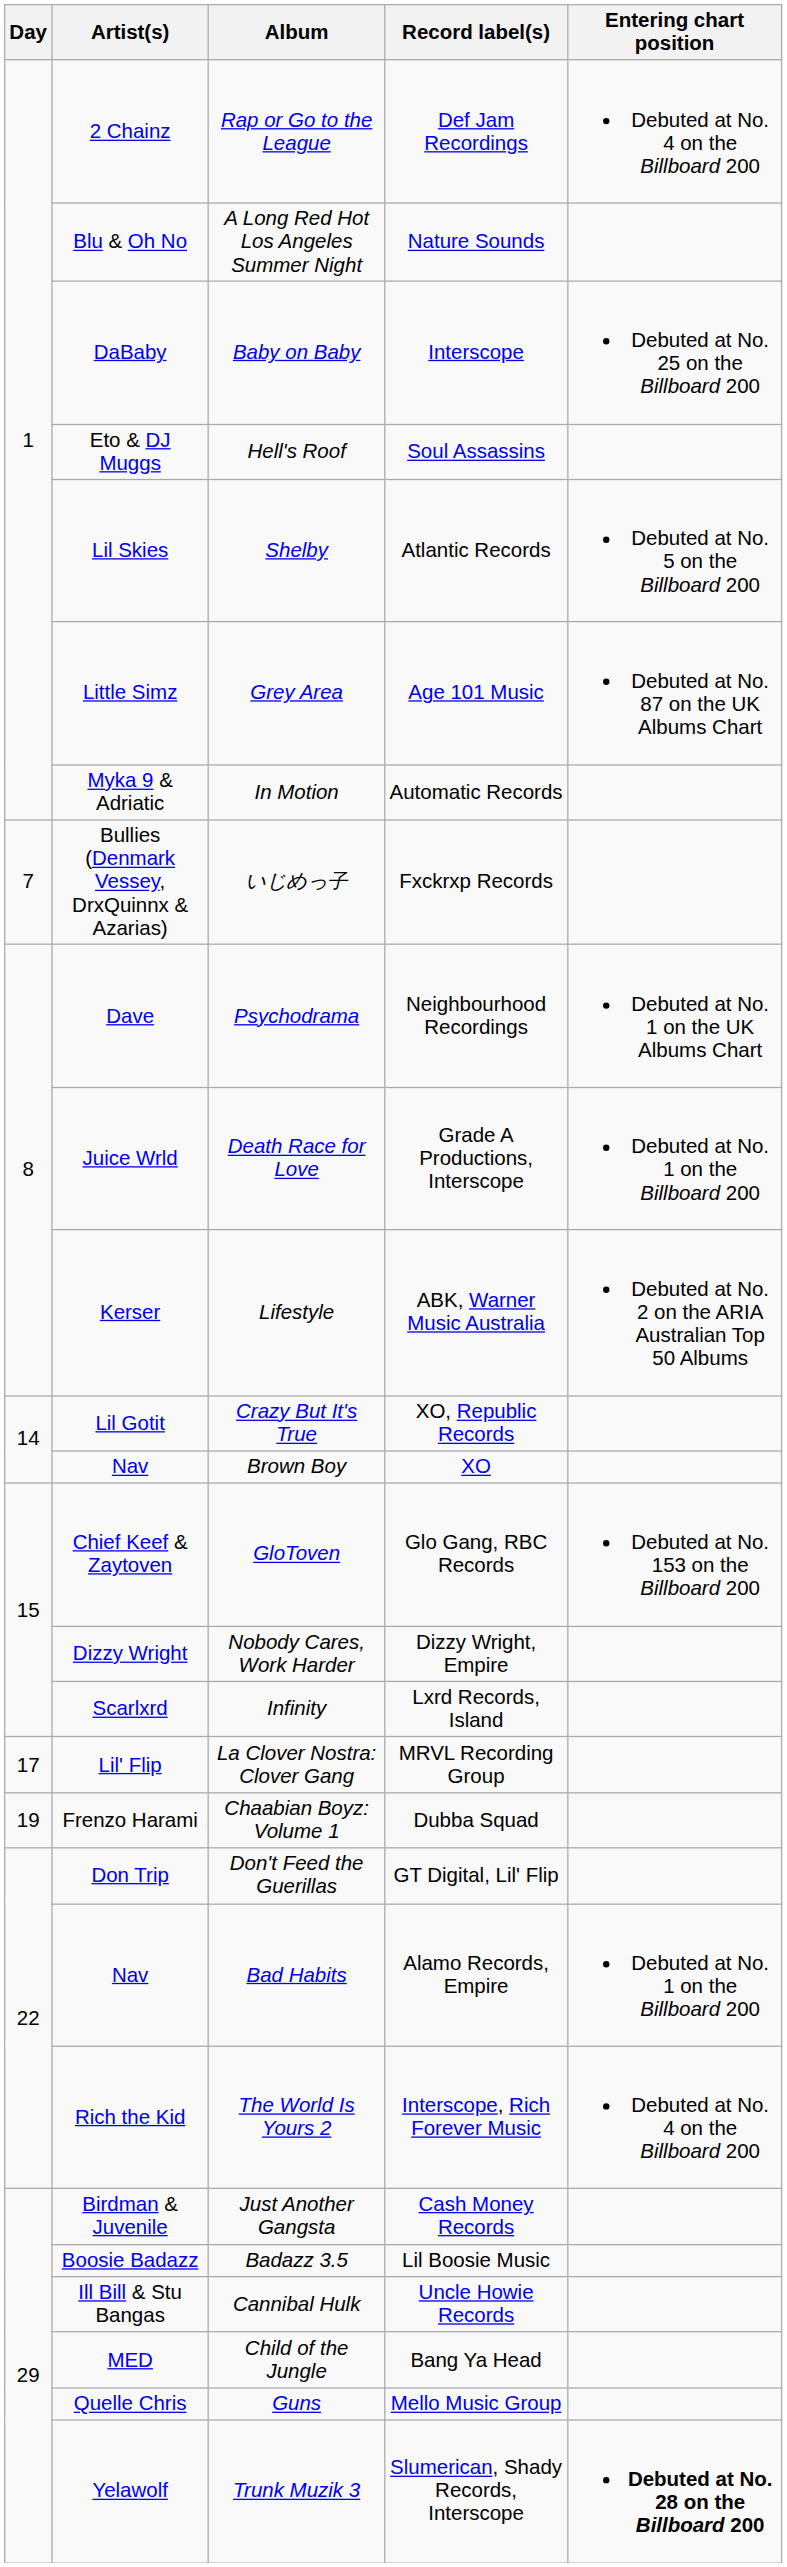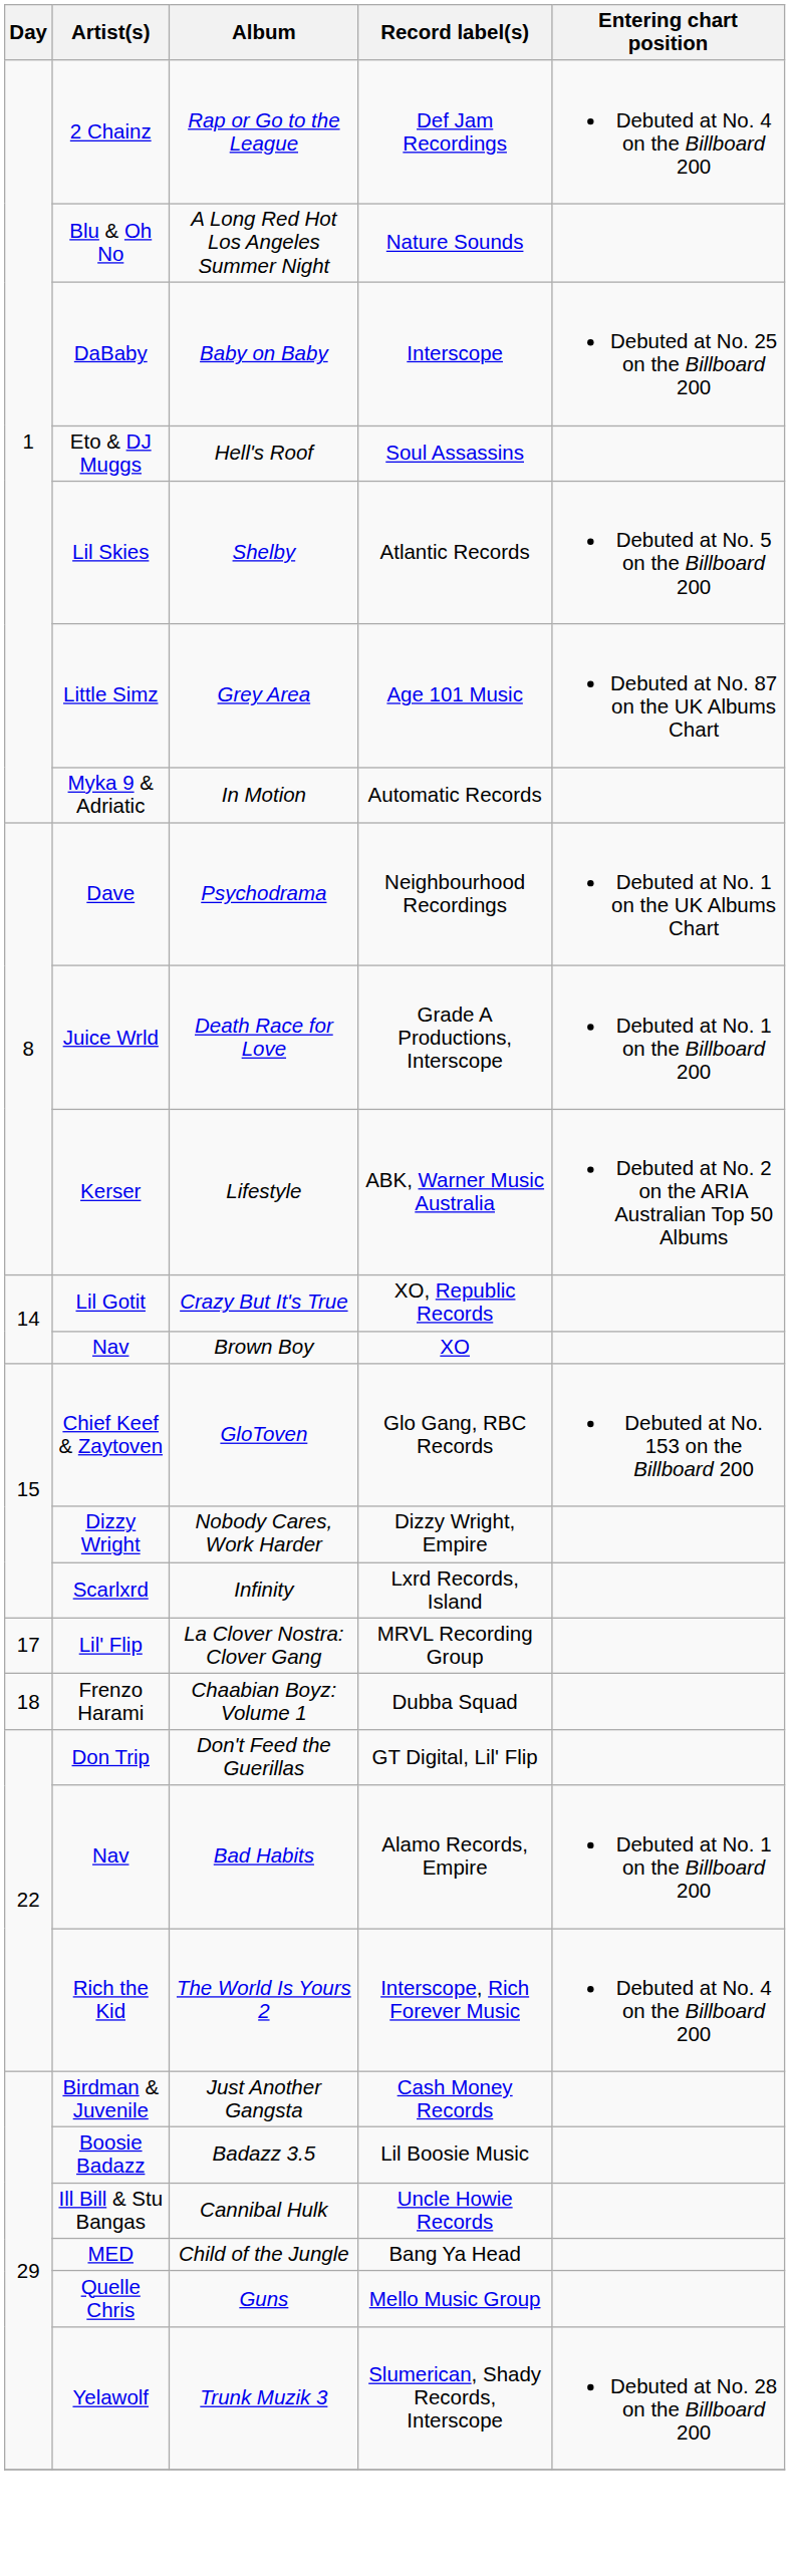- row: 7 | Bullies (Denmark Vessey, DrxQuinnx & Azarias) | いじめっ子 | Fxckrxp Records
Chaabian Boyz: Volume 1 | Day: 19 -> 18
Trunk Muzik 3 | Entering chart position: bold -> normal
